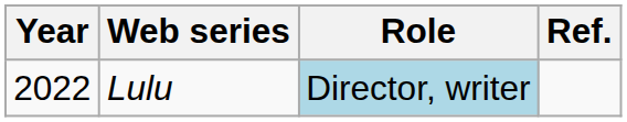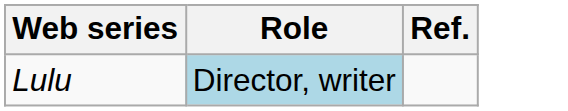- column: Year | 2022
